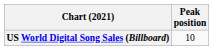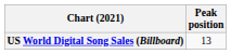US World Digital Song Sales (Billboard) | Peak position: 10 -> 13
